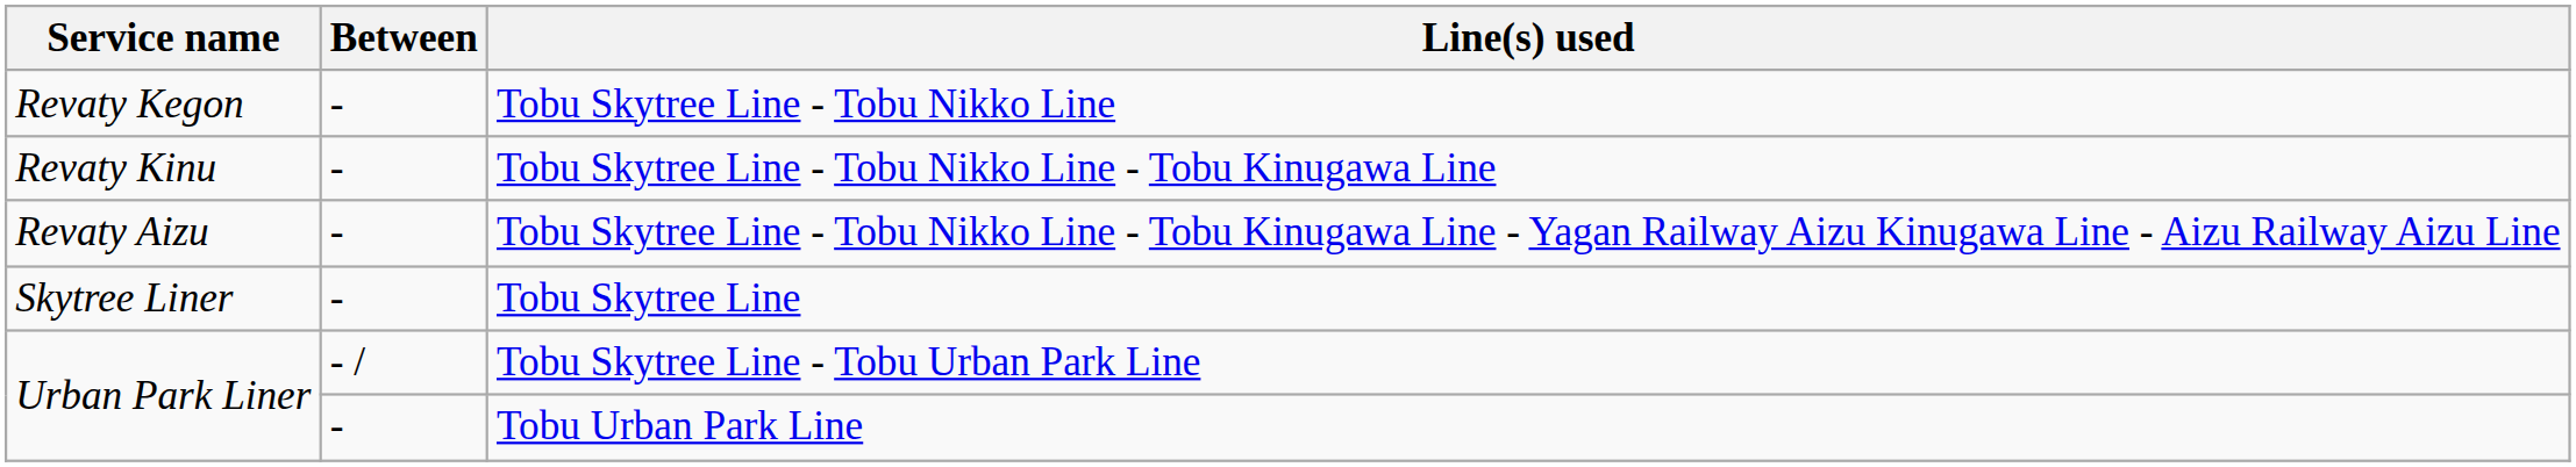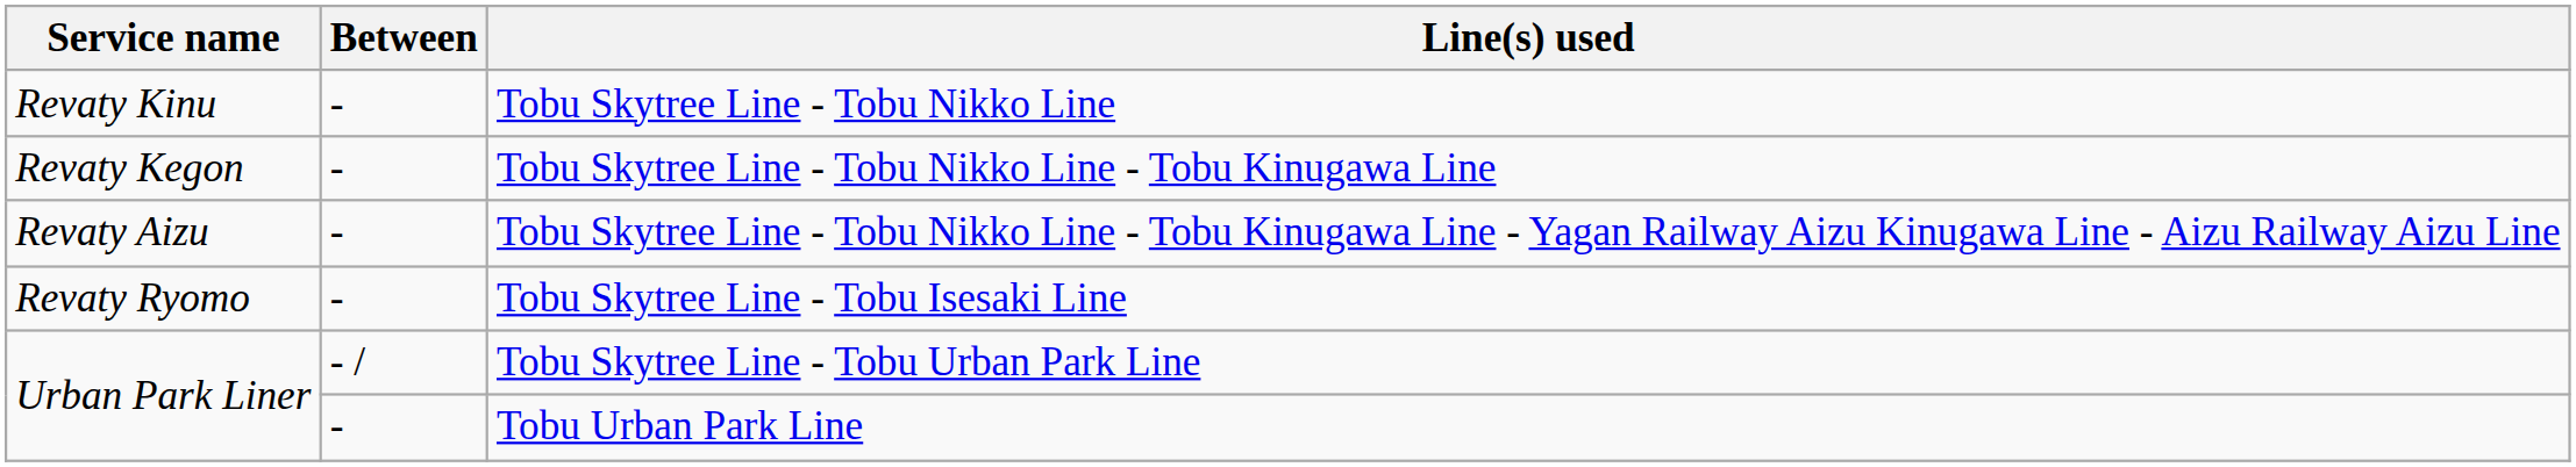Tobu Skytree Line - Tobu Nikko Line | Service name: Revaty Kegon -> Revaty Kinu
Tobu Skytree Line - Tobu Nikko Line - Tobu Kinugawa Line | Service name: Revaty Kinu -> Revaty Kegon
+ row: Revaty Ryomo | - | Tobu Skytree Line - Tobu Isesaki Line
- row: Skytree Liner | - | Tobu Skytree Line
